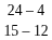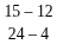rows swapped: 15 – 12 <-> 24 – 4
